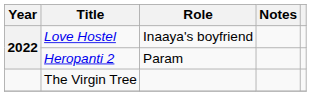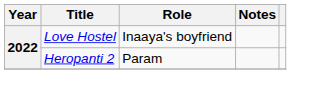- row: The Virgin Tree
